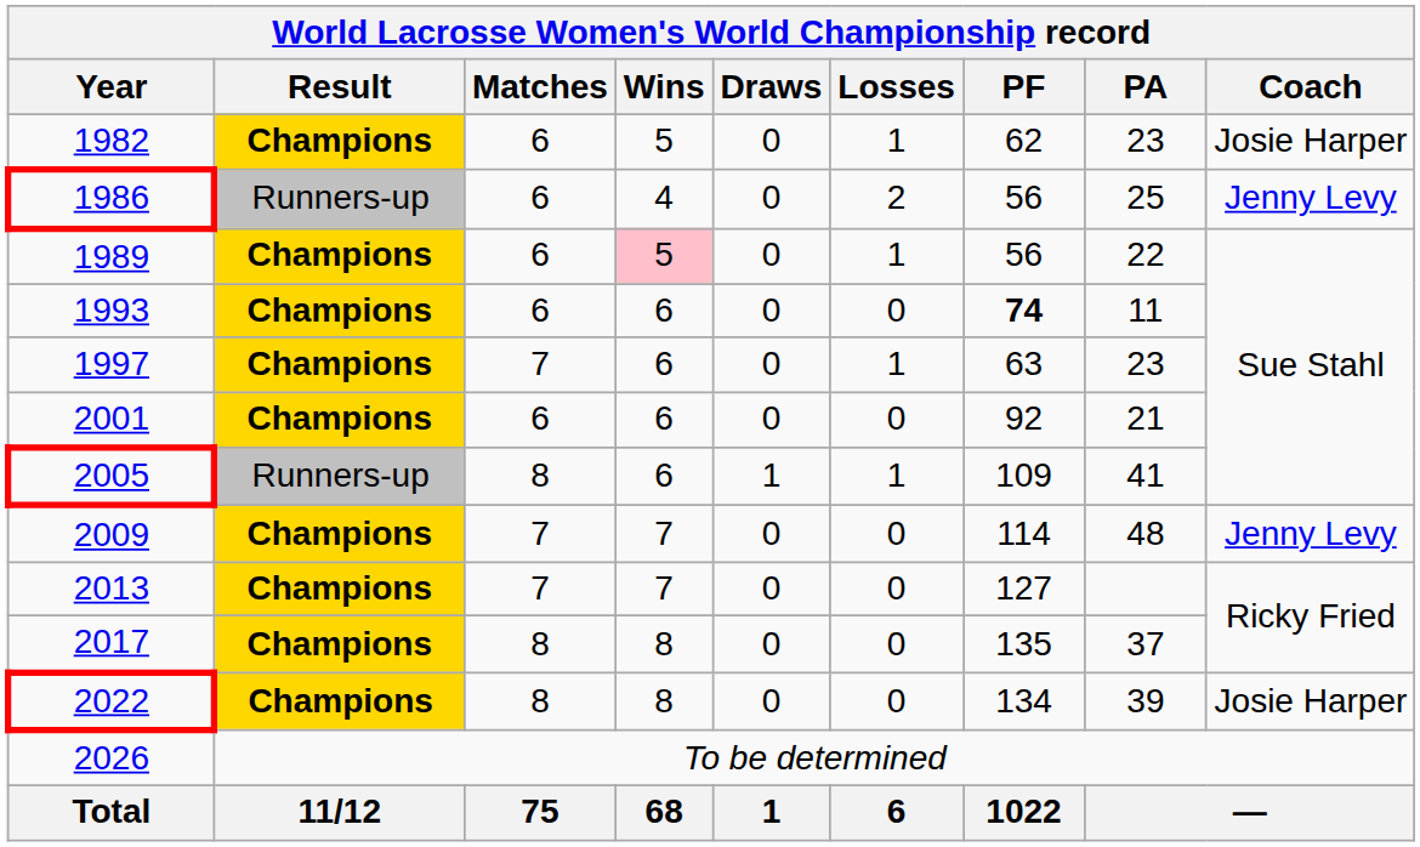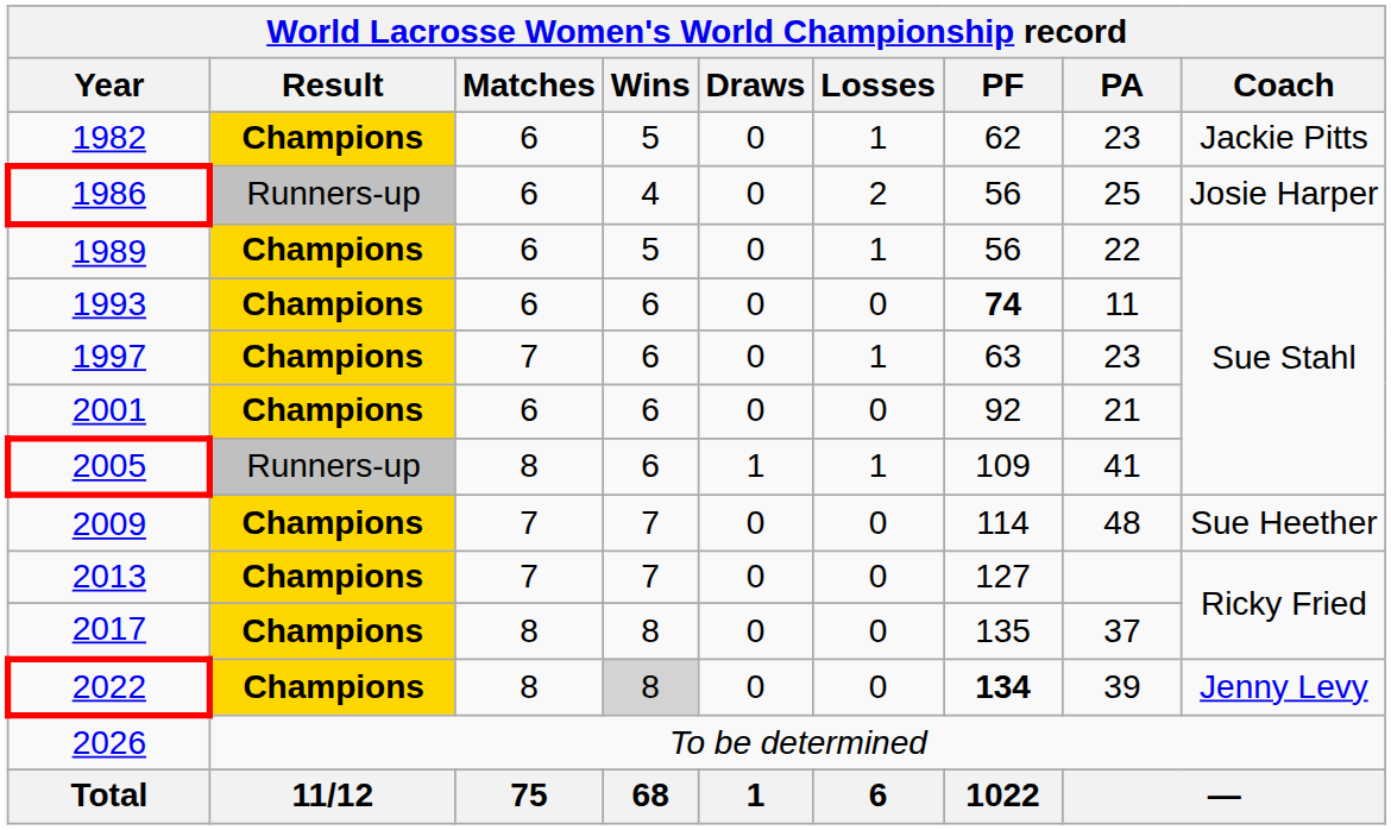1982 | Coach: Josie Harper -> Jackie Pitts
1986 | Coach: Jenny Levy -> Josie Harper
1989 | Wins: pink background -> no background
2009 | Coach: Jenny Levy -> Sue Heether
2022 | Wins: no background -> lightgrey background
2022 | PF: normal -> bold
2022 | Coach: Josie Harper -> Jenny Levy
